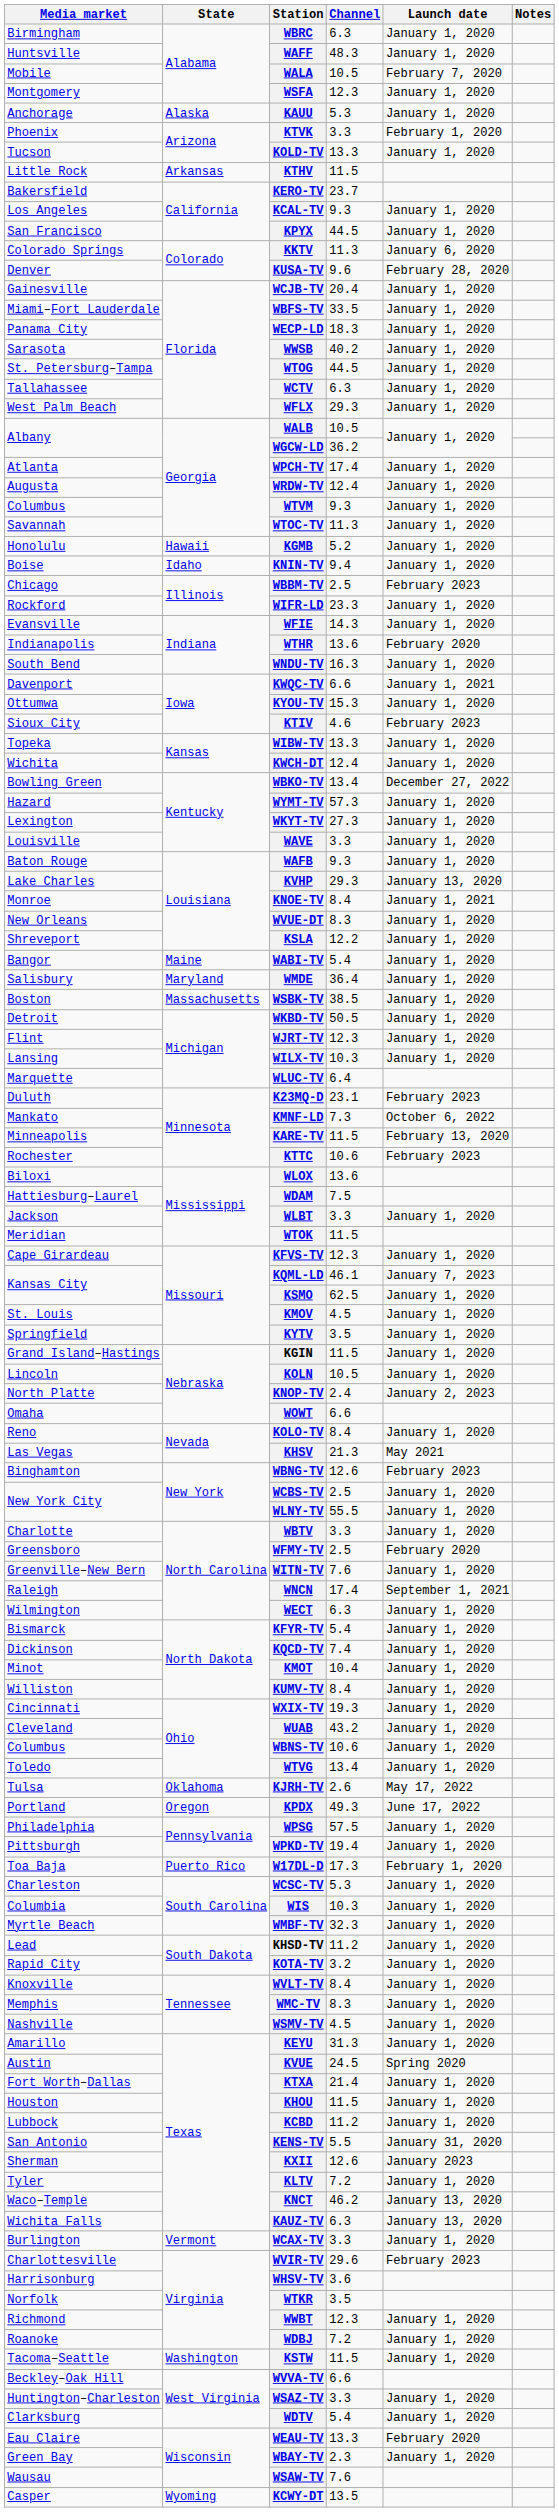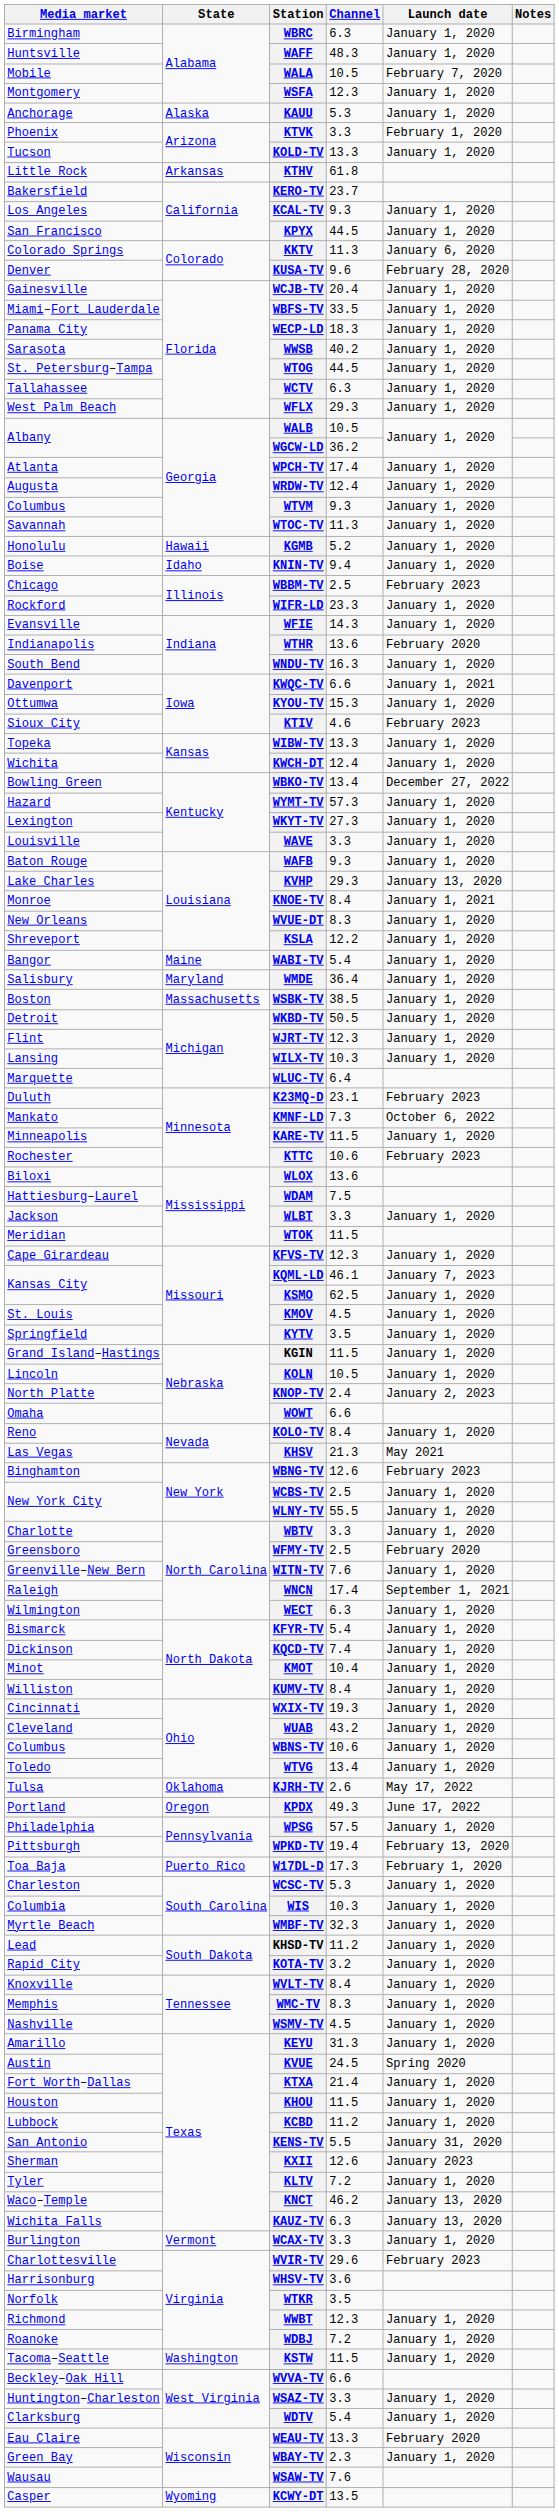KTHV | Channel: 11.5 -> 61.8
KARE-TV | Launch date: February 13, 2020 -> January 1, 2020
WPKD-TV | Launch date: January 1, 2020 -> February 13, 2020
